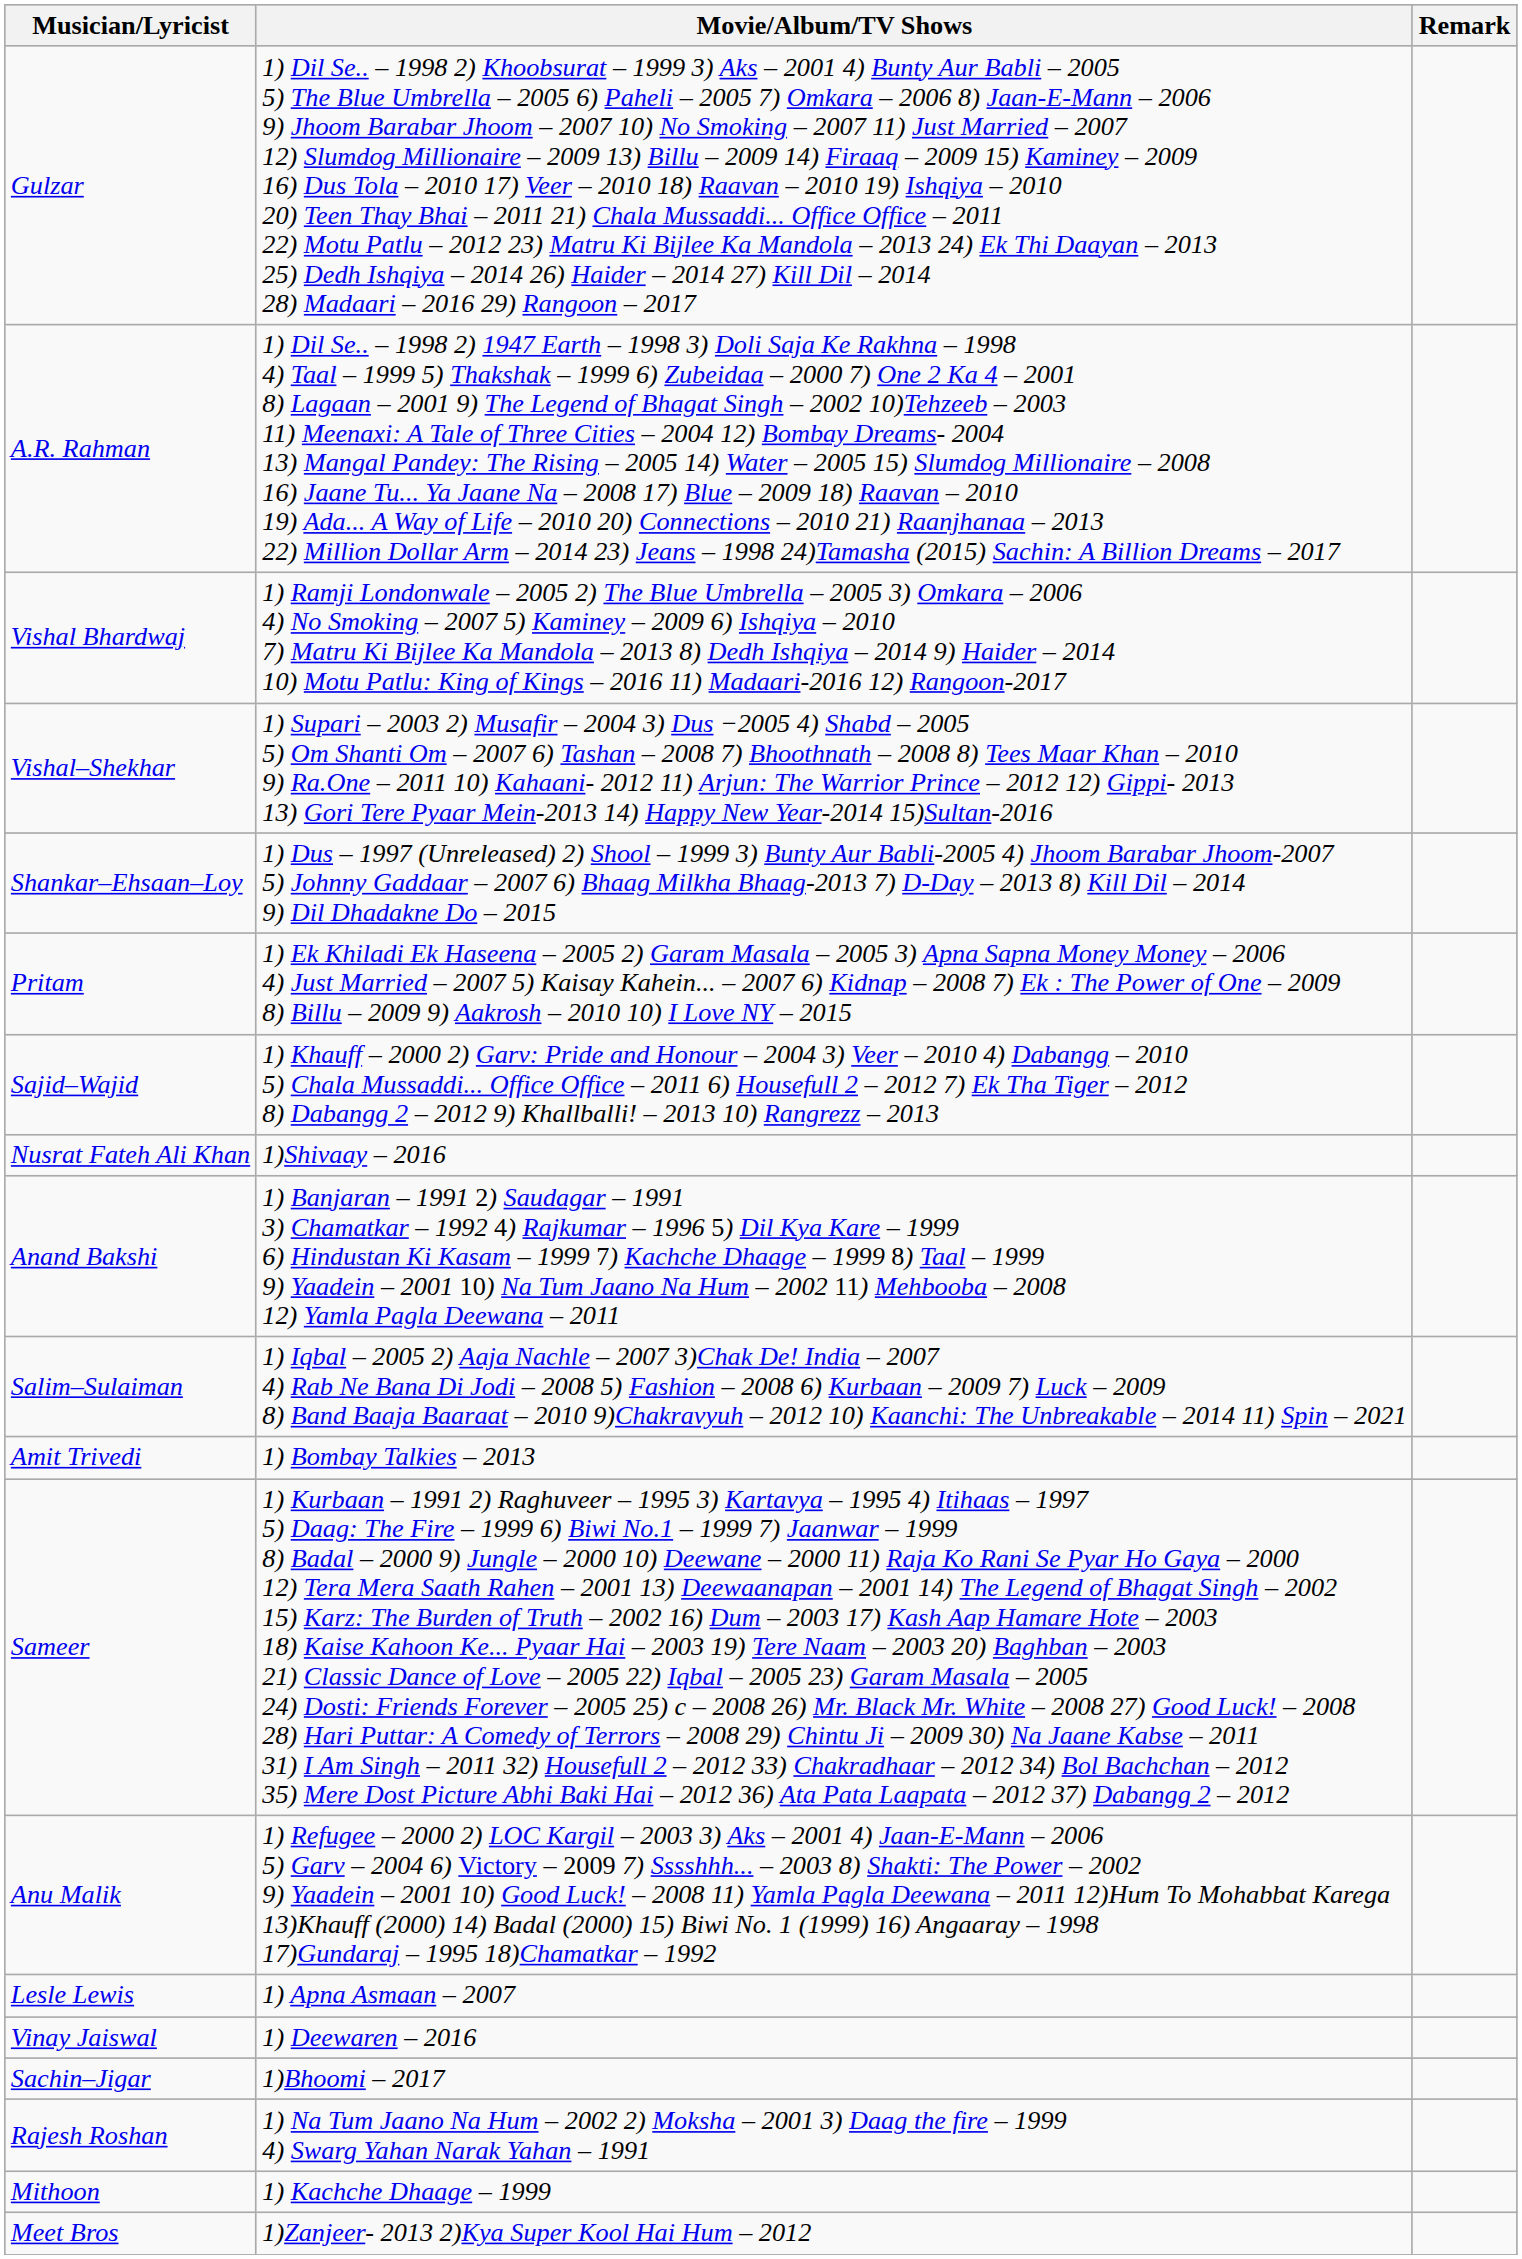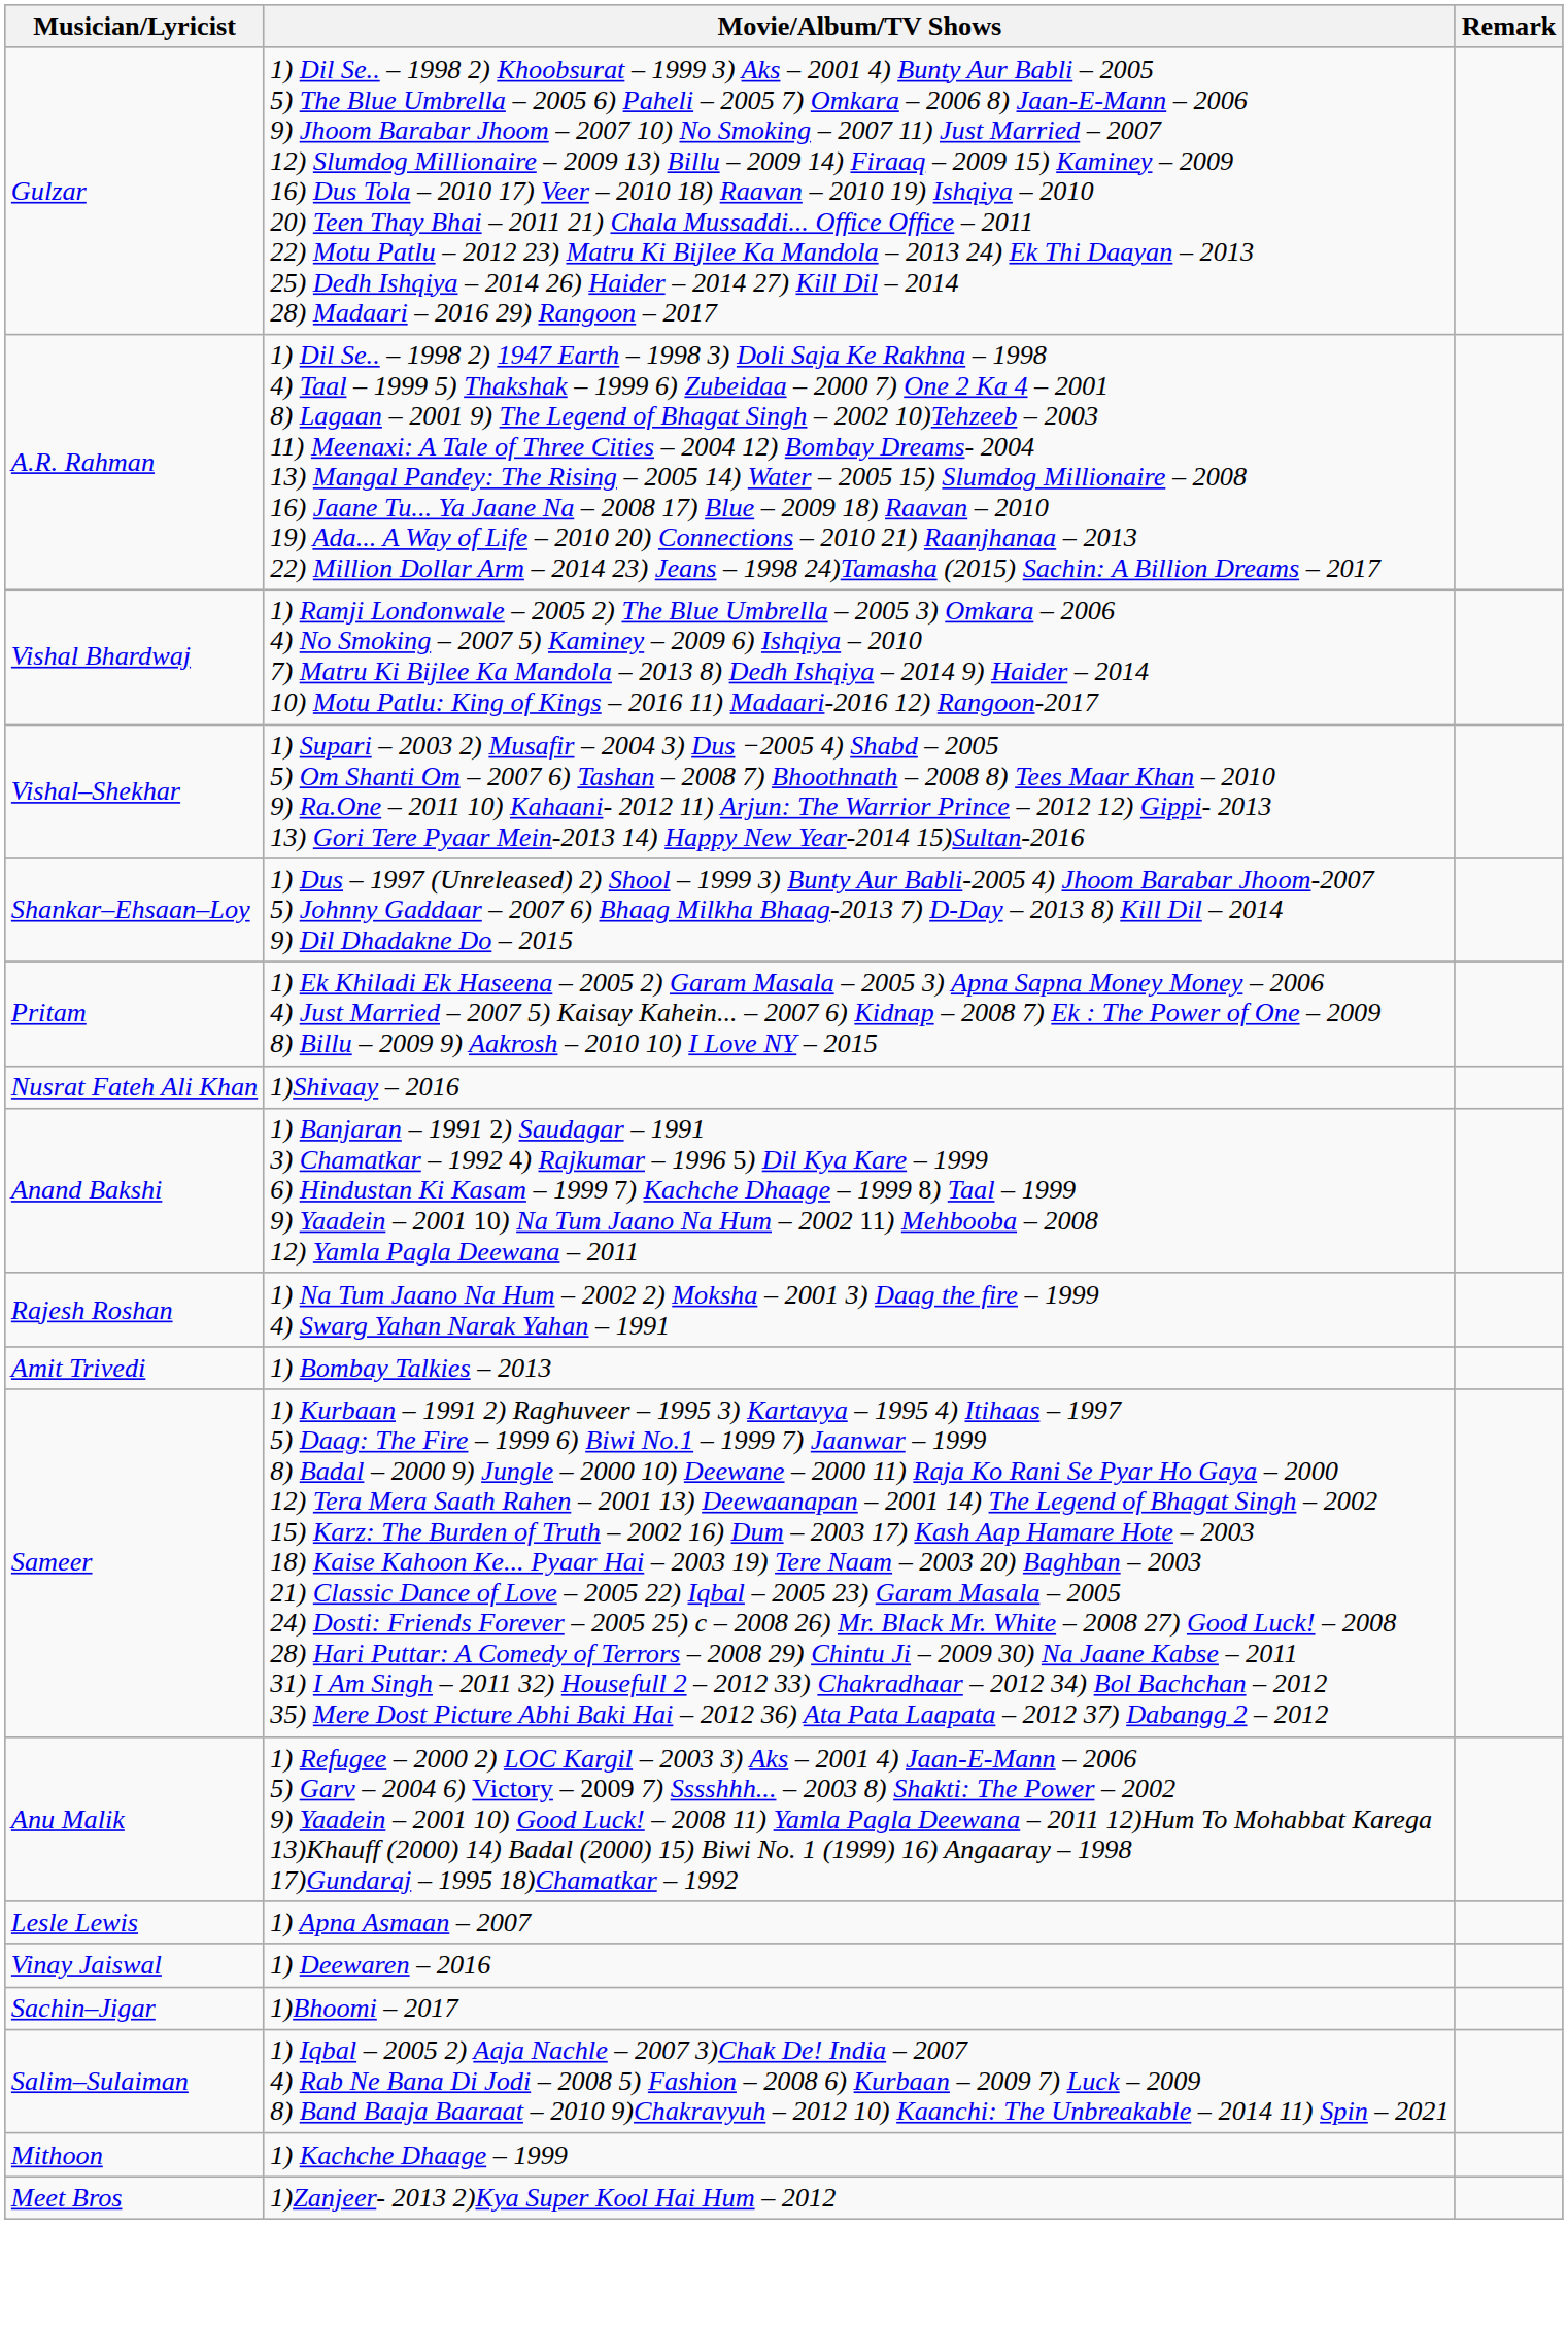- row: Sajid–Wajid | 1) Khauff – 2000 2) Garv: Pride and Honour – 2004 3) Veer – 2010 4) Dabangg – 2010 5) Chala Mussaddi... Office Office – 2011 6) Housefull 2 – 2012 7) Ek Tha Tiger – 2012 8) Dabangg 2 – 2012 9) Khallballi! – 2013 10) Rangrezz – 2013
rows swapped: Salim–Sulaiman <-> Rajesh Roshan
